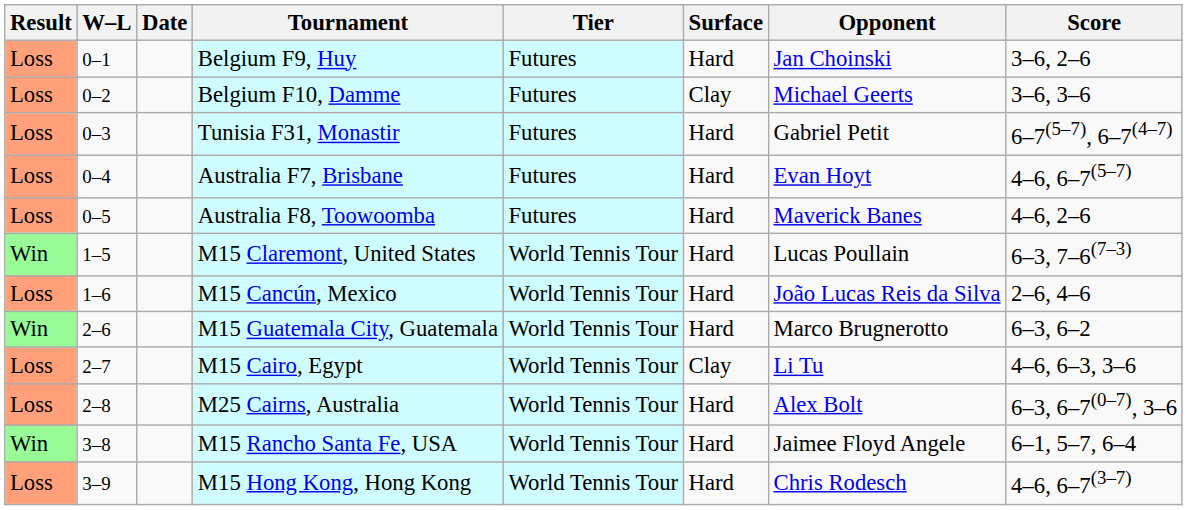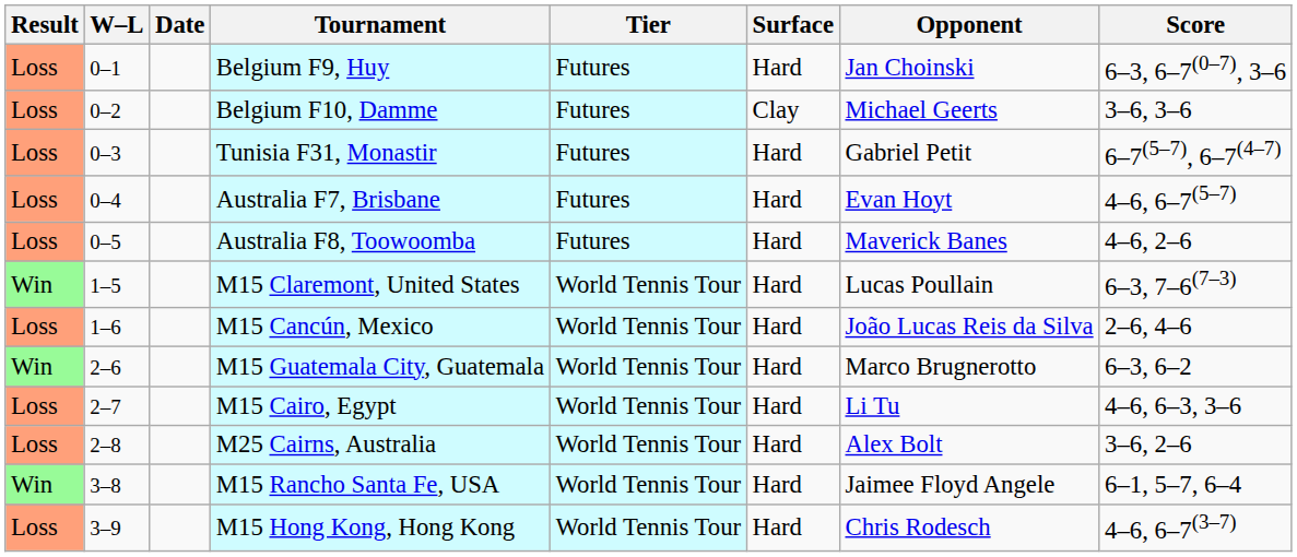Belgium F9, Huy | Score: 3–6, 2–6 -> 6–3, 6–7(0–7), 3–6
M15 Cairo, Egypt | Surface: Clay -> Hard
M25 Cairns, Australia | Score: 6–3, 6–7(0–7), 3–6 -> 3–6, 2–6
